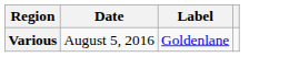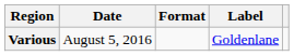+ column: Format
